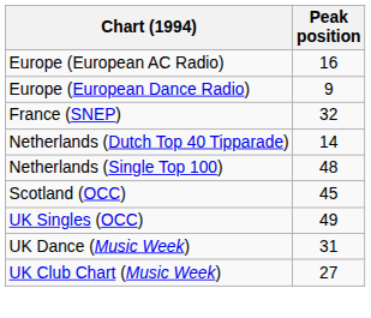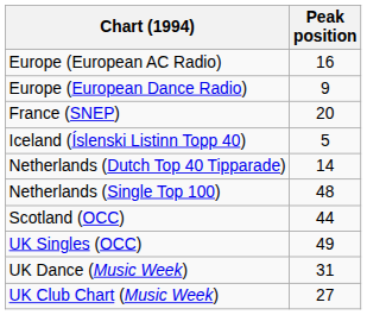France (SNEP) | Peak position: 32 -> 20
+ row: Iceland (Íslenski Listinn Topp 40) | 5
Scotland (OCC) | Peak position: 45 -> 44
